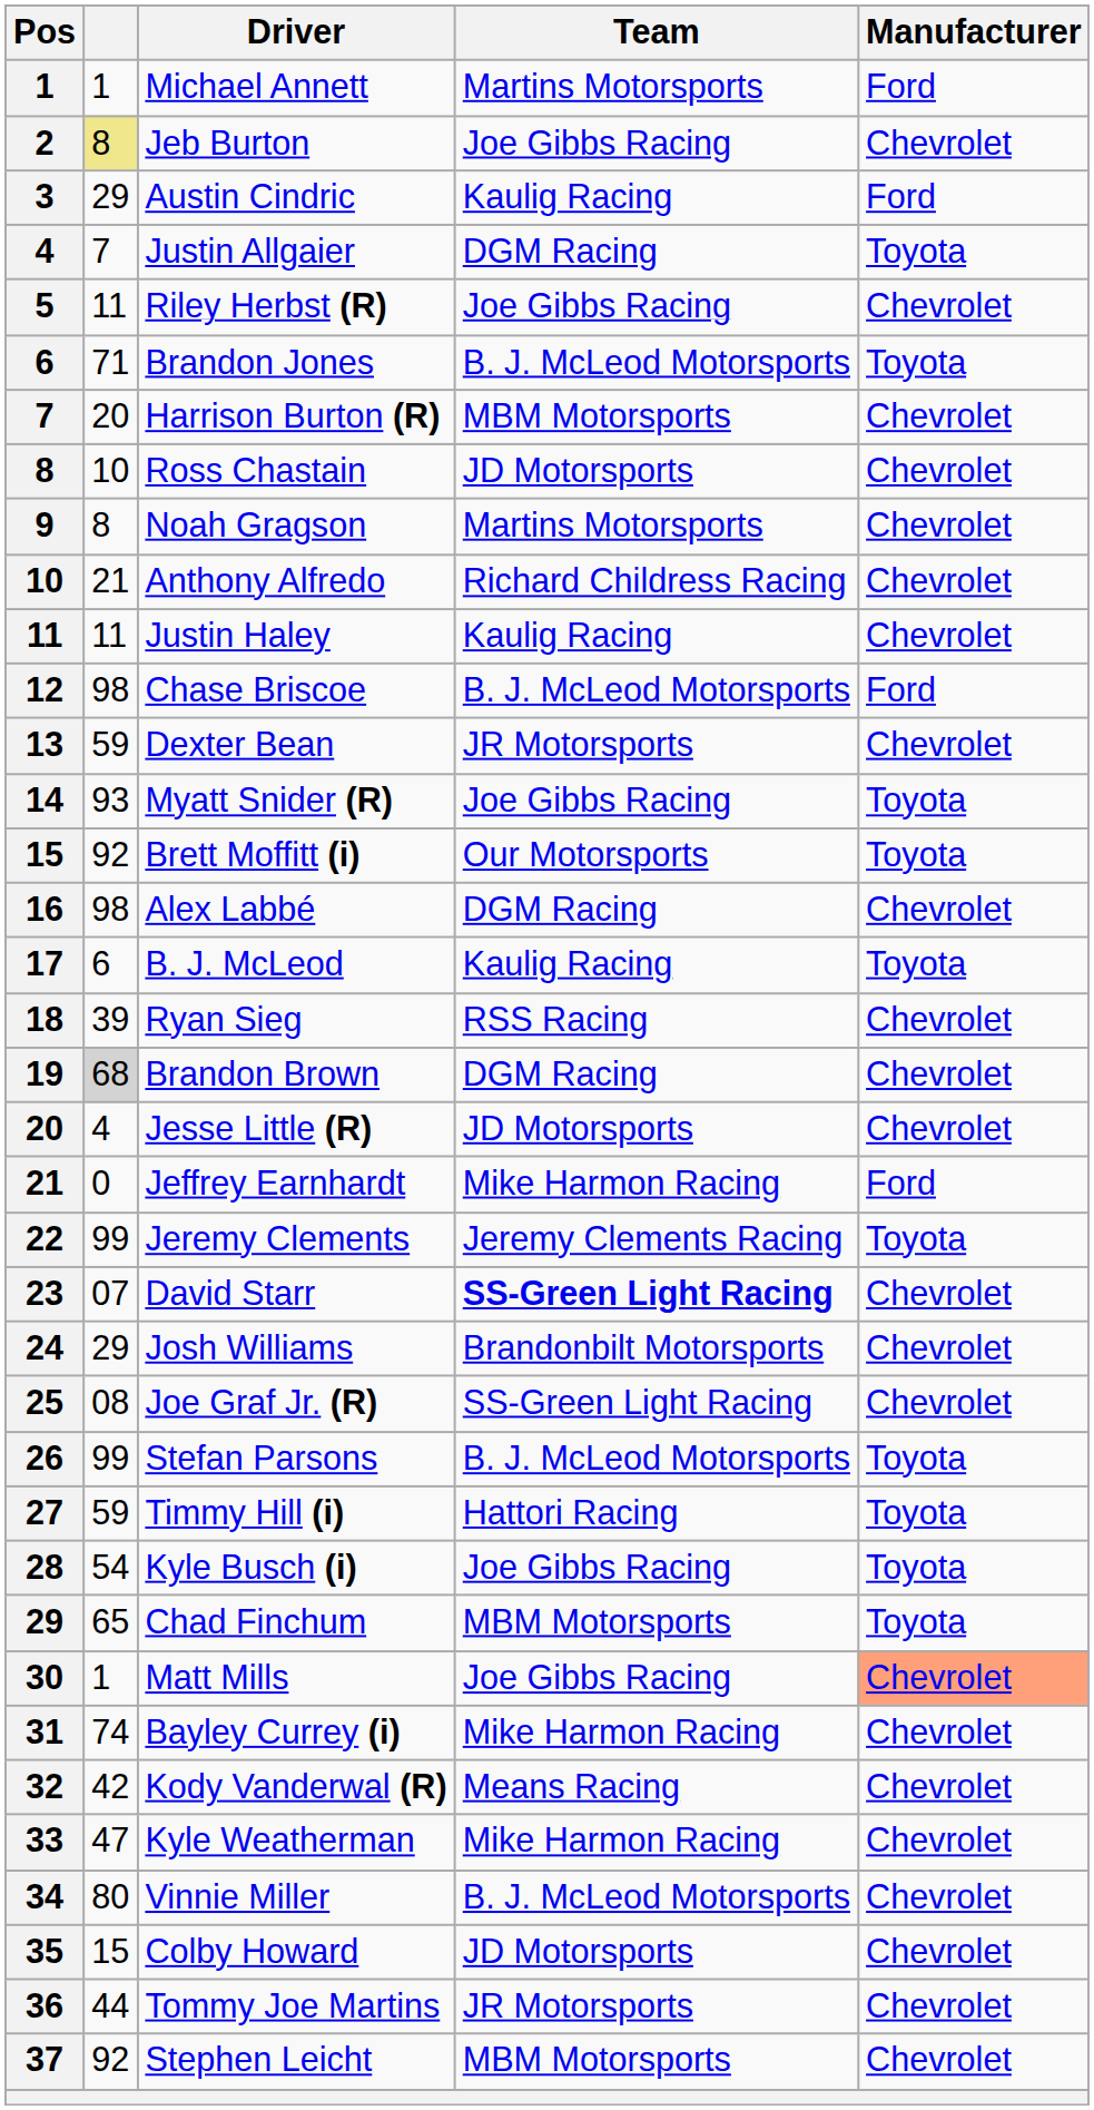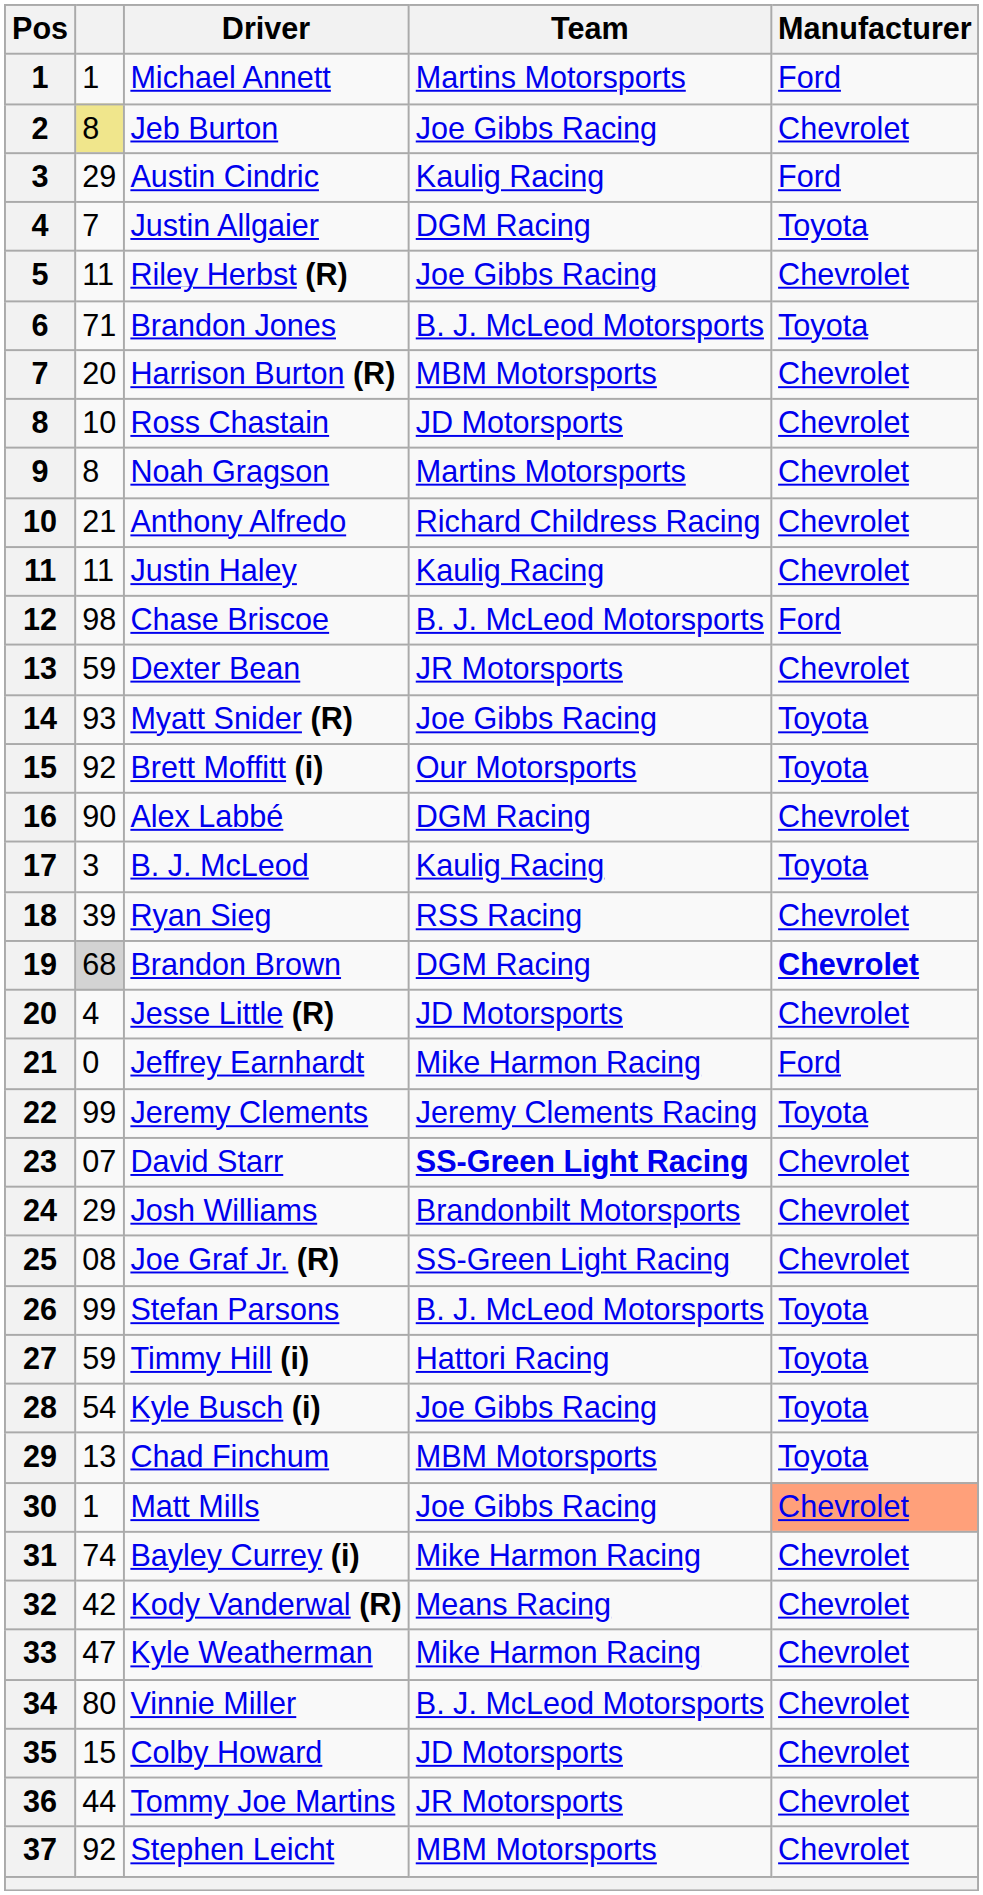Alex Labbé | column 2: 98 -> 90
B. J. McLeod | column 2: 6 -> 3
Brandon Brown | Manufacturer: normal -> bold
Chad Finchum | column 2: 65 -> 13
